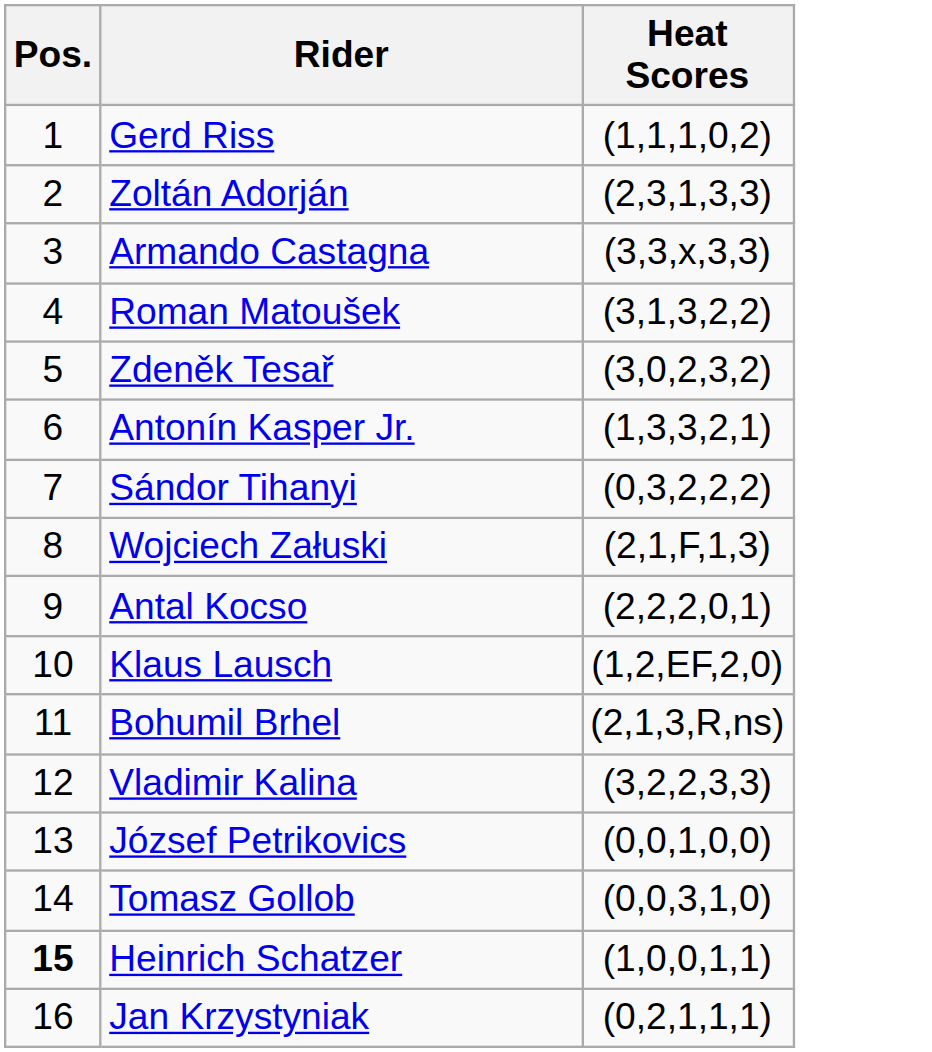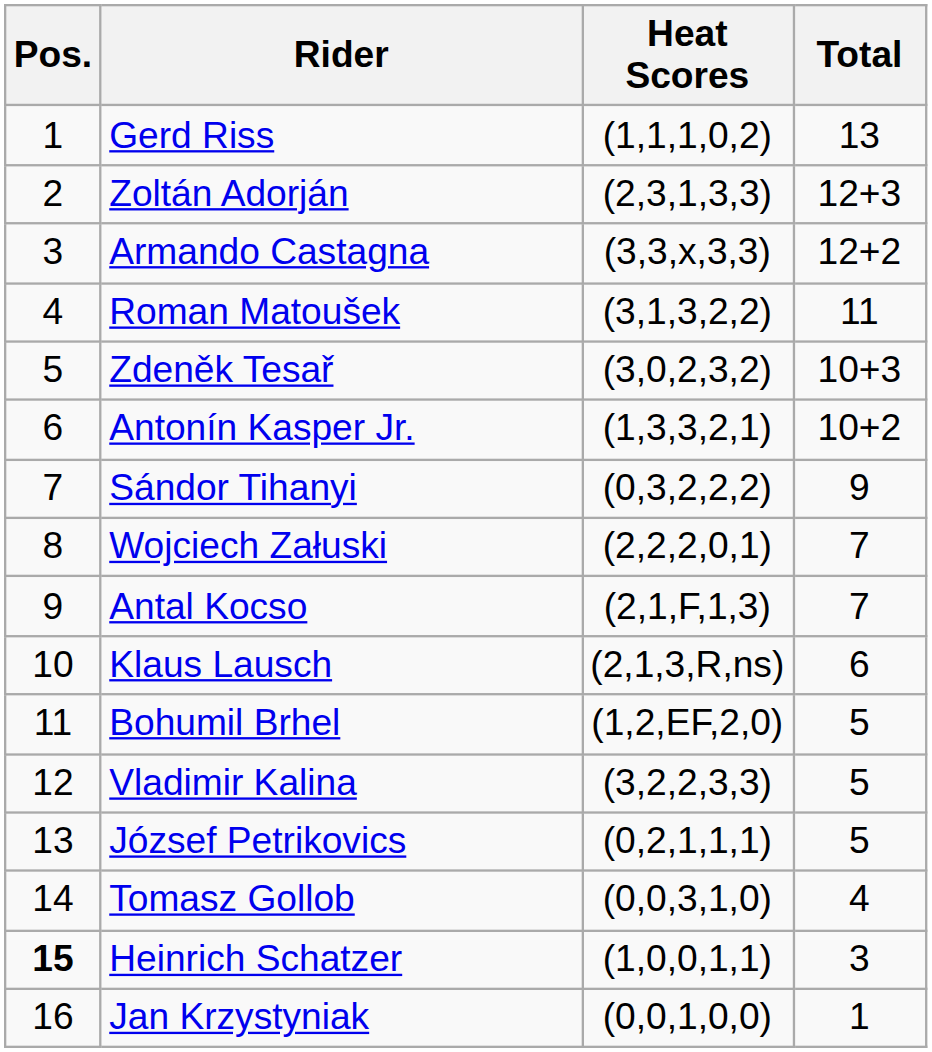+ column: Total | 13 | 12+3 | 12+2 | 11 | 10+3 | 10+2 | 9 | 7 | 7 | 6 | 5 | 5 | 5 | 4 | 3 | 1
Wojciech Załuski | Heat Scores: (2,1,F,1,3) -> (2,2,2,0,1)
Antal Kocso | Heat Scores: (2,2,2,0,1) -> (2,1,F,1,3)
Klaus Lausch | Heat Scores: (1,2,EF,2,0) -> (2,1,3,R,ns)
Bohumil Brhel | Heat Scores: (2,1,3,R,ns) -> (1,2,EF,2,0)
József Petrikovics | Heat Scores: (0,0,1,0,0) -> (0,2,1,1,1)
Jan Krzystyniak | Heat Scores: (0,2,1,1,1) -> (0,0,1,0,0)
